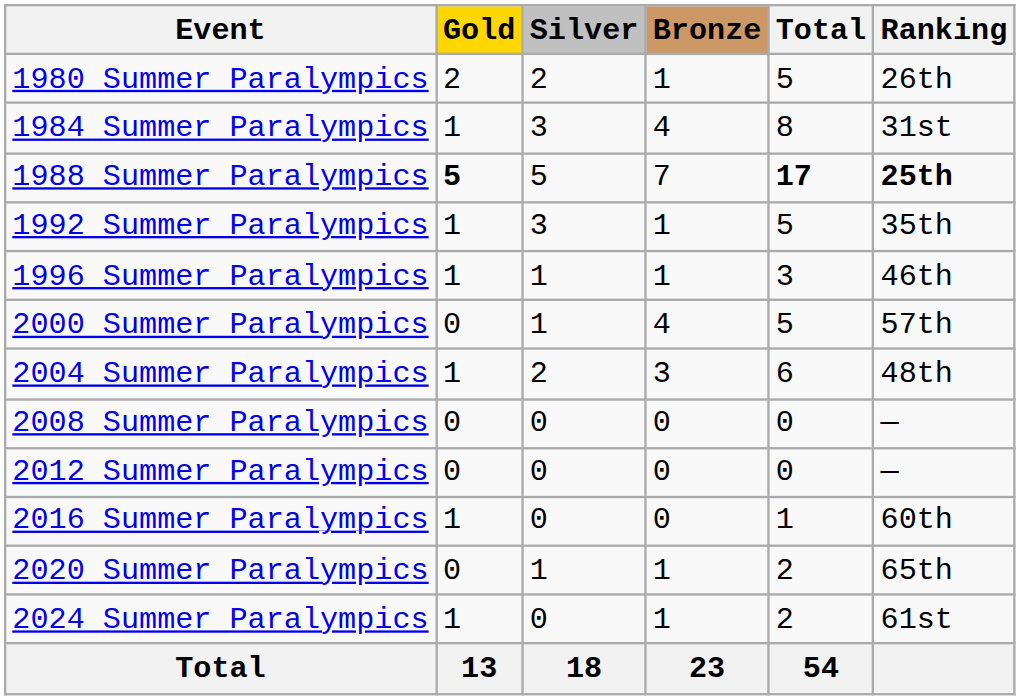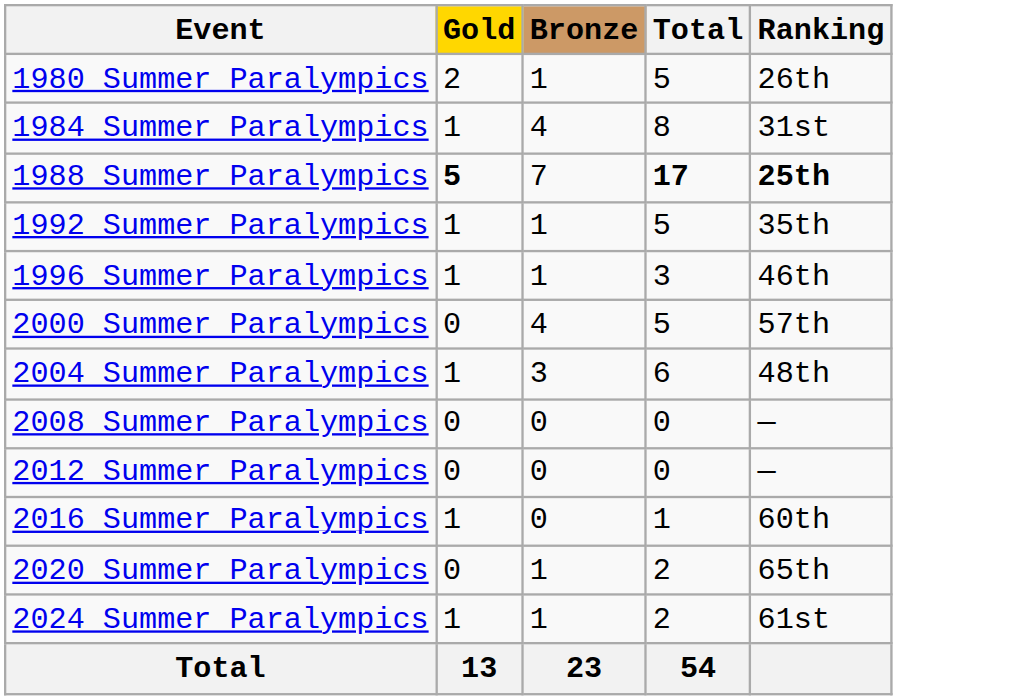- column: Silver | 2 | 3 | 5 | 3 | 1 | 1 | 2 | 0 | 0 | 0 | 1 | 0 | 18
